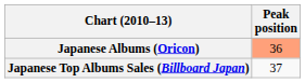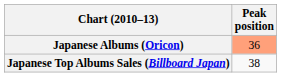Japanese Top Albums Sales (Billboard Japan) | Peak position: 37 -> 38
